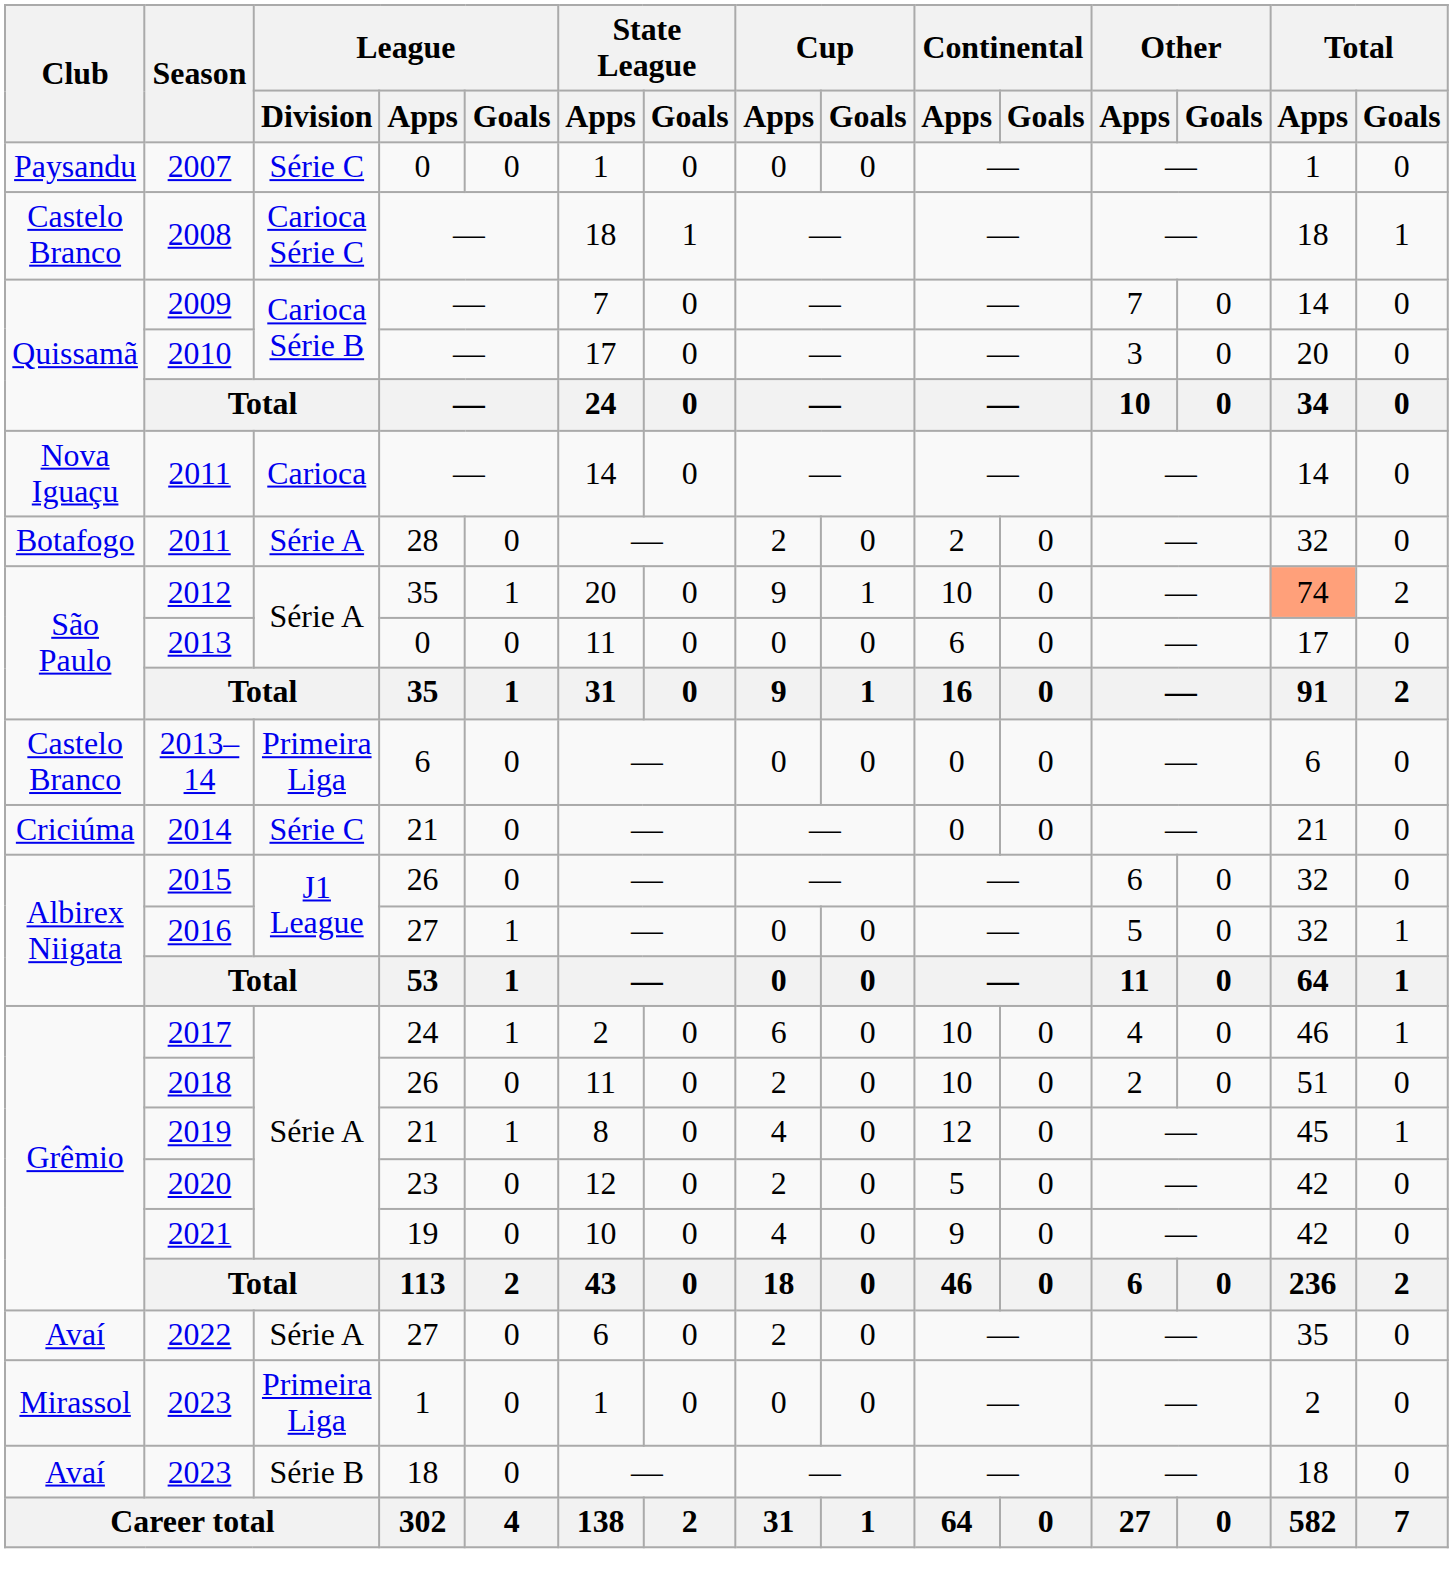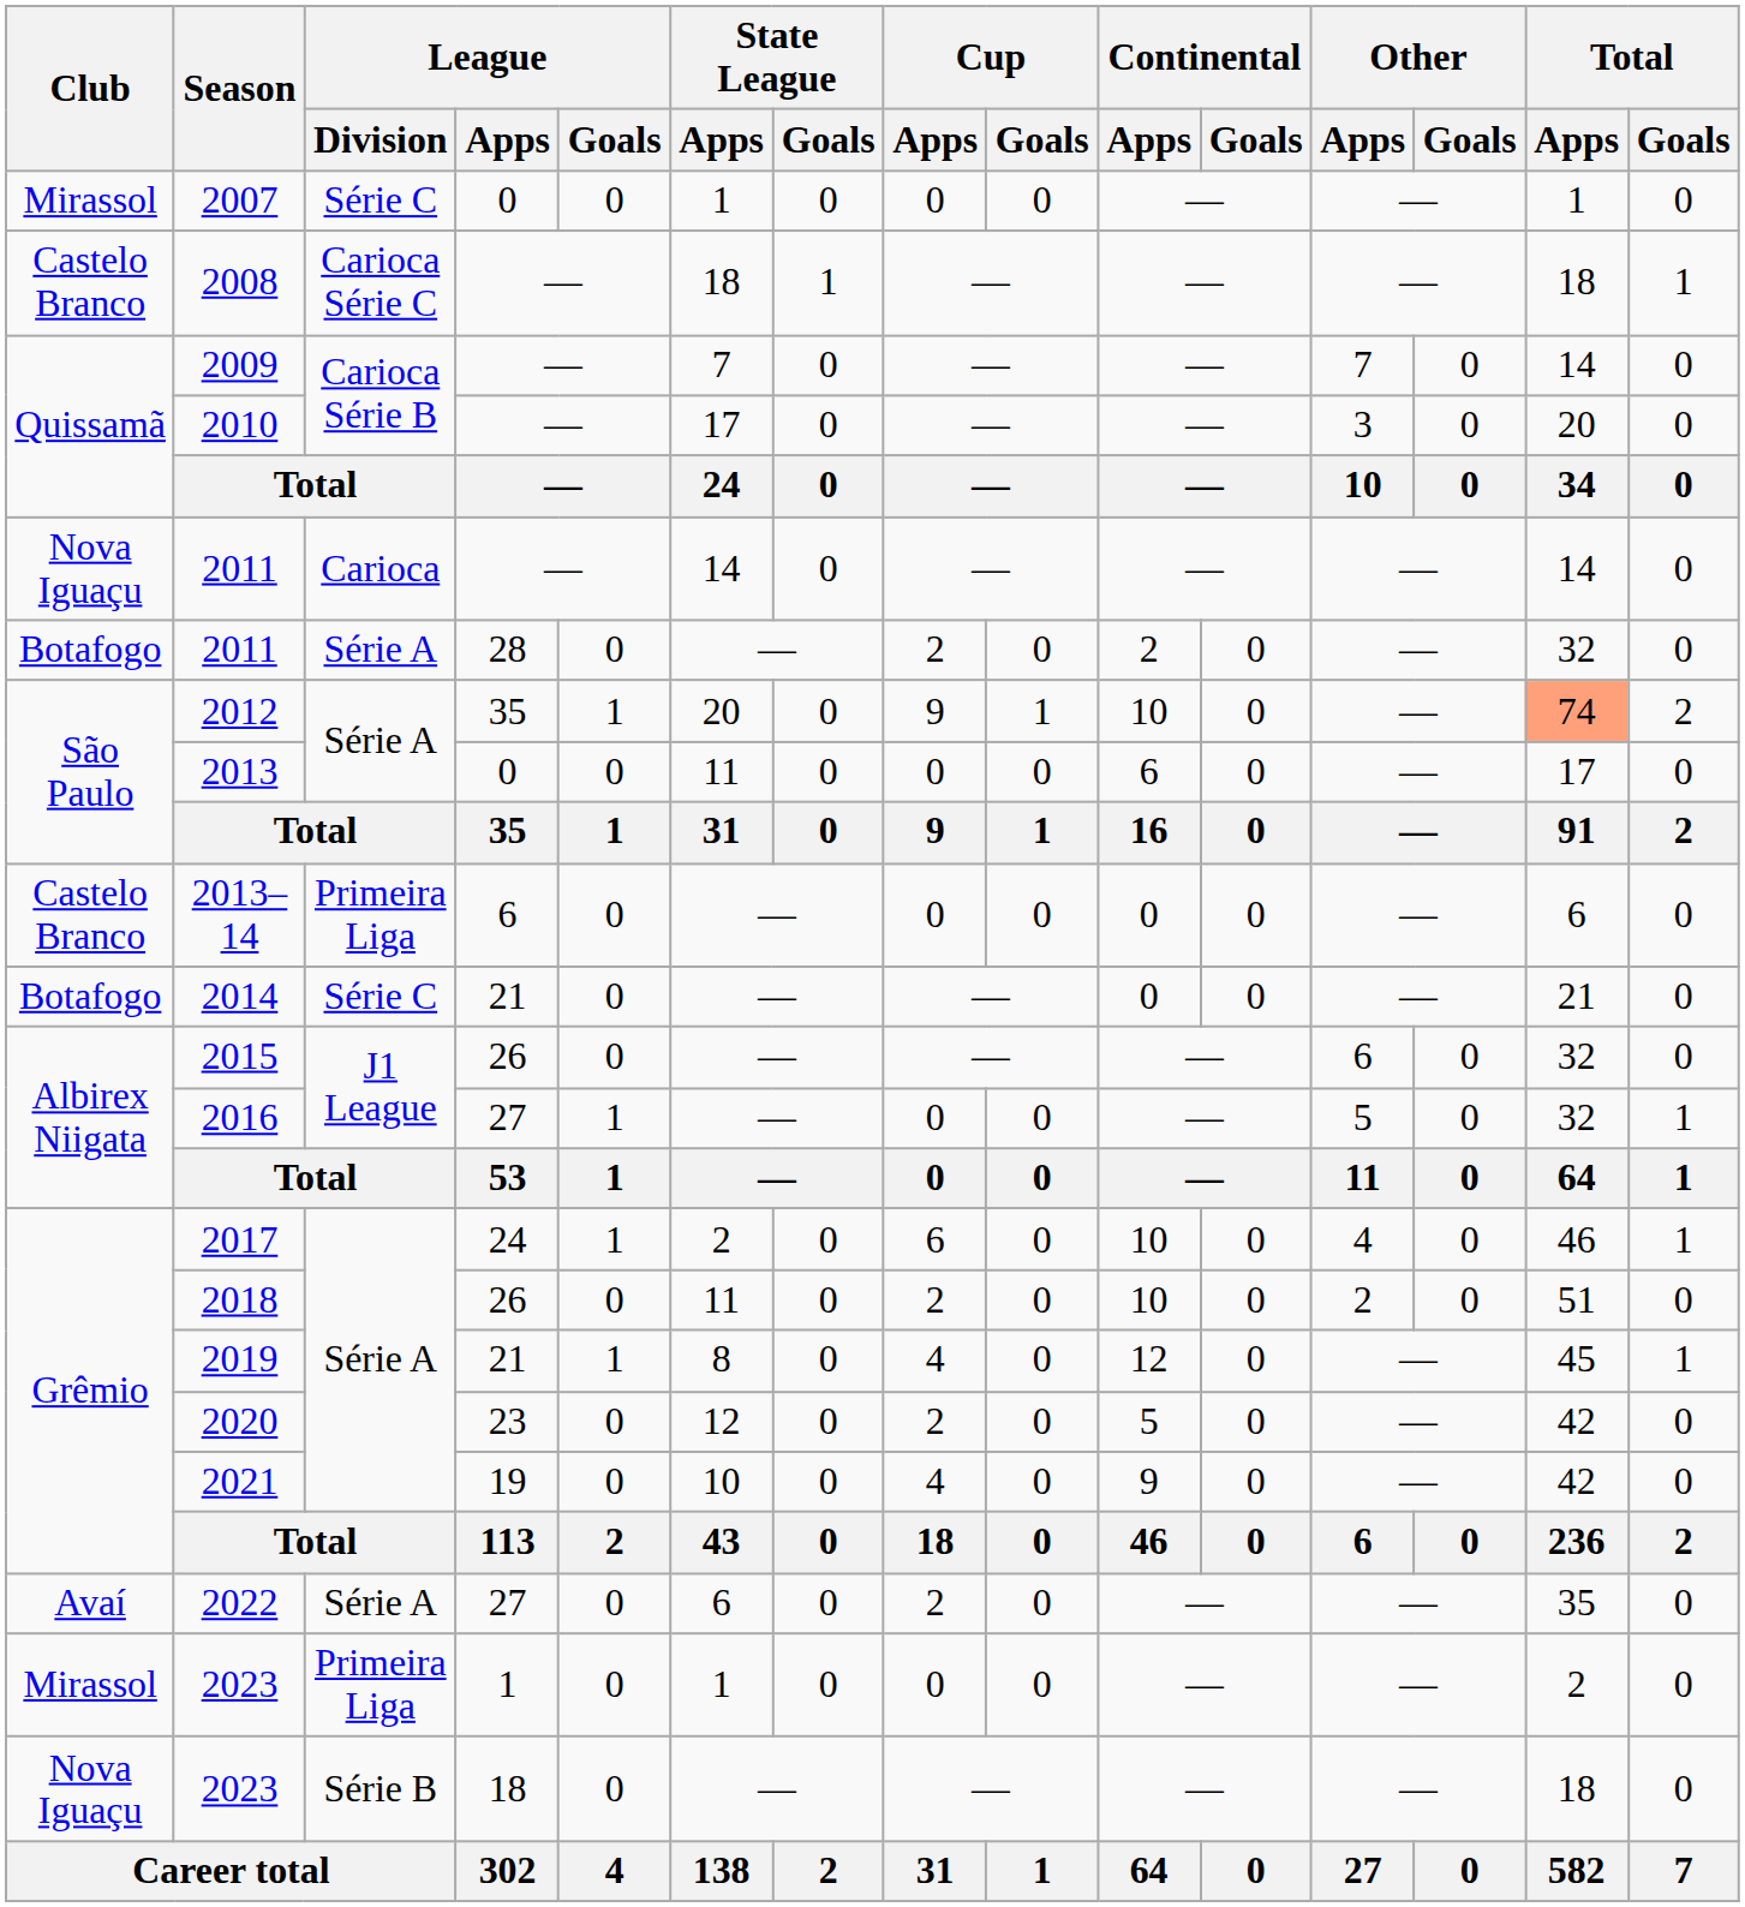2007 | Club: Paysandu -> Mirassol
2014 | Club: Criciúma -> Botafogo
2023 / 18 | Club: Avaí -> Nova Iguaçu
